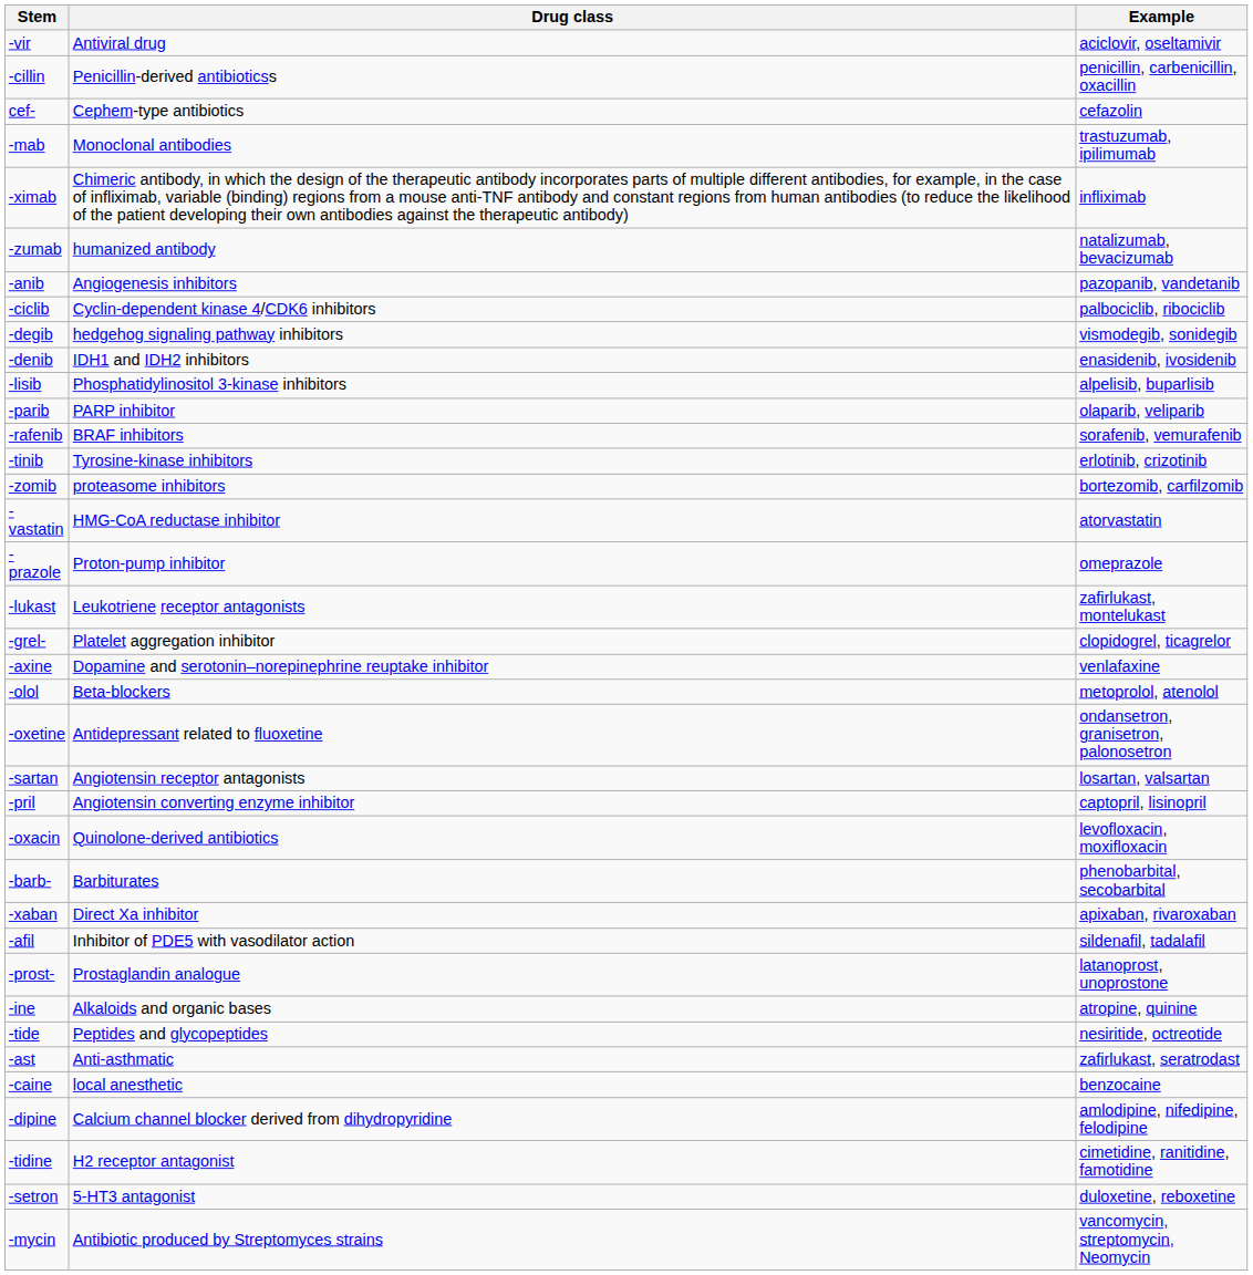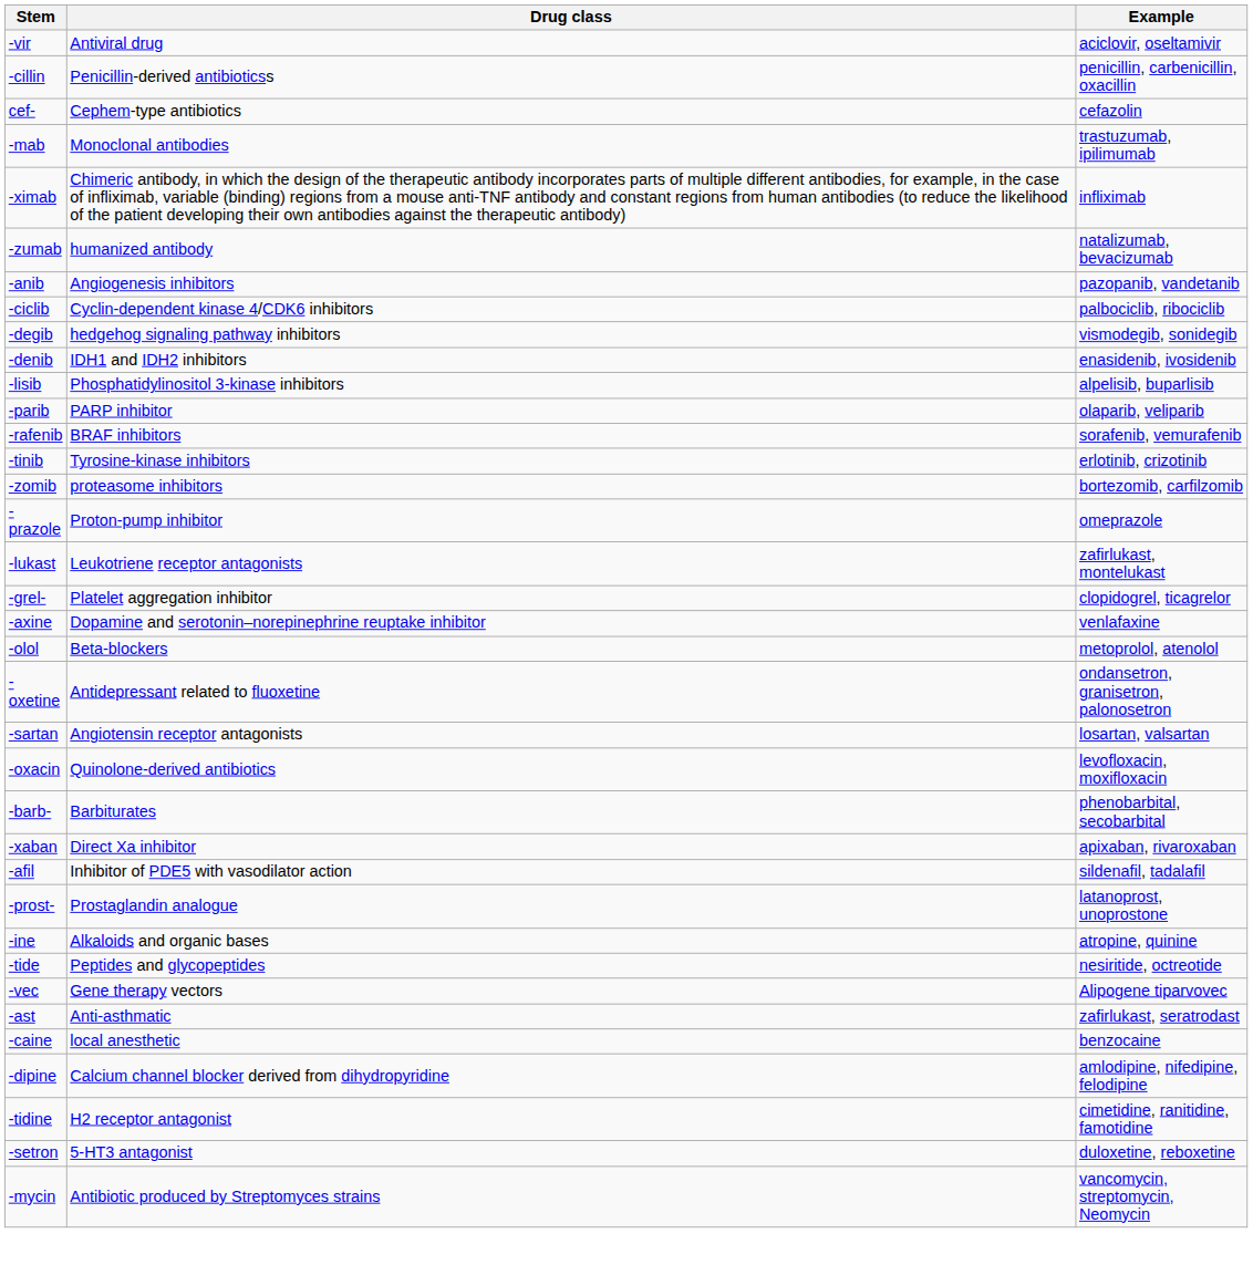- row: -vastatin | HMG-CoA reductase inhibitor | atorvastatin
- row: -pril | Angiotensin converting enzyme inhibitor | captopril, lisinopril
+ row: -vec | Gene therapy vectors | Alipogene tiparvovec
